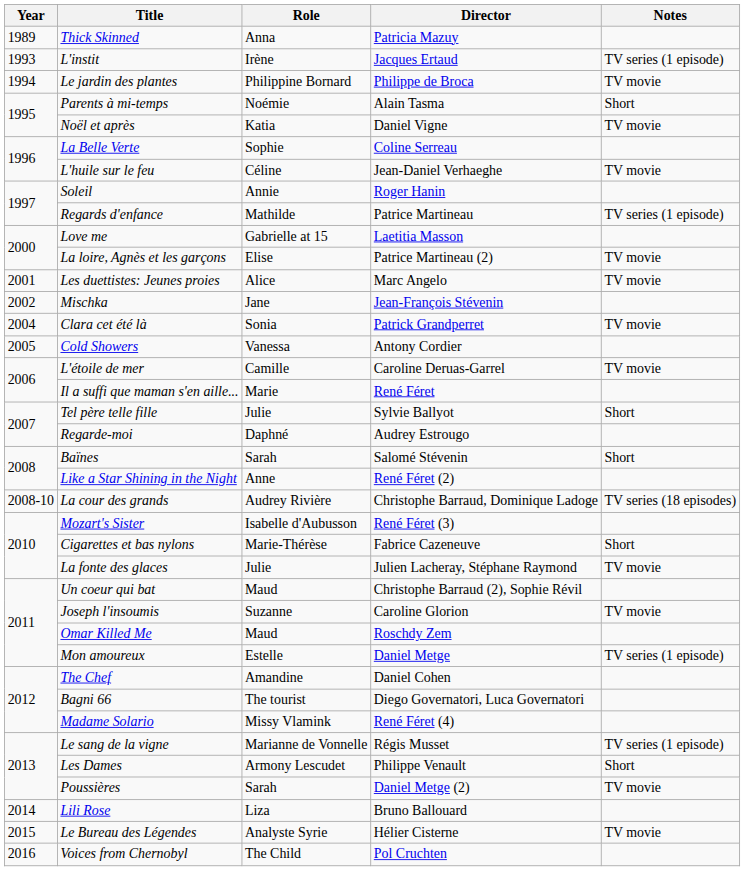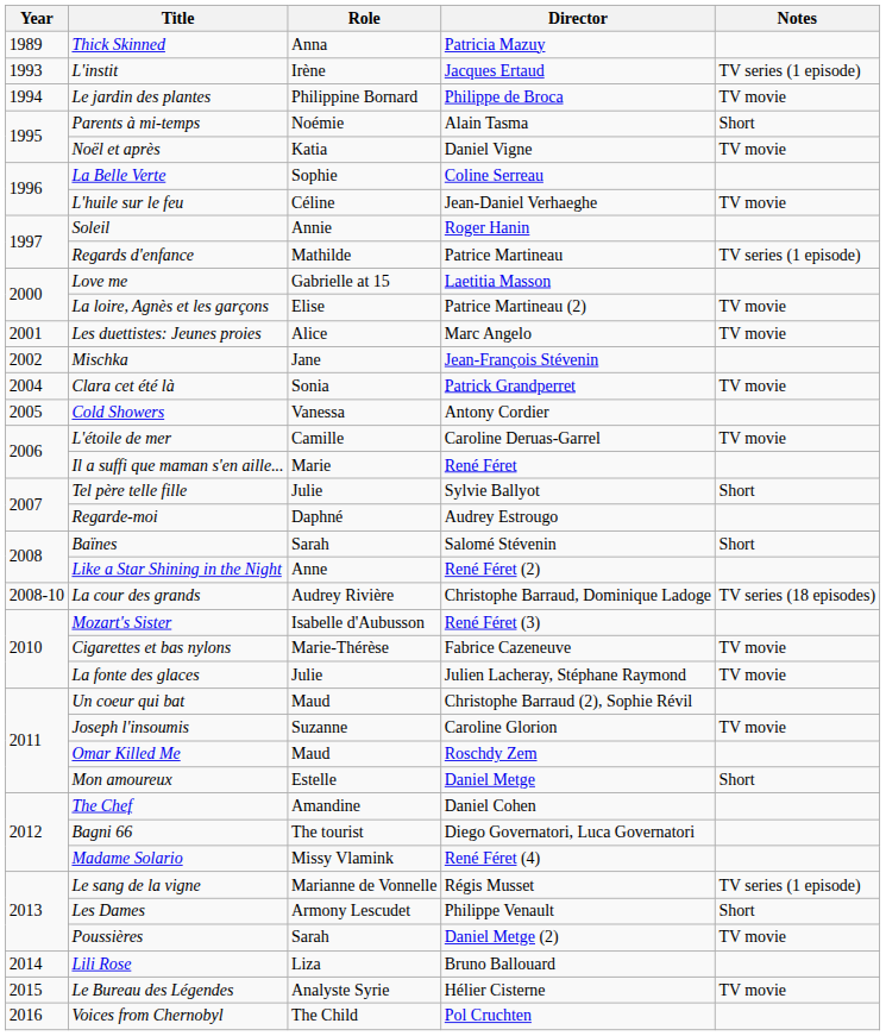Cigarettes et bas nylons | Notes: Short -> TV movie
Mon amoureux | Notes: TV series (1 episode) -> Short
